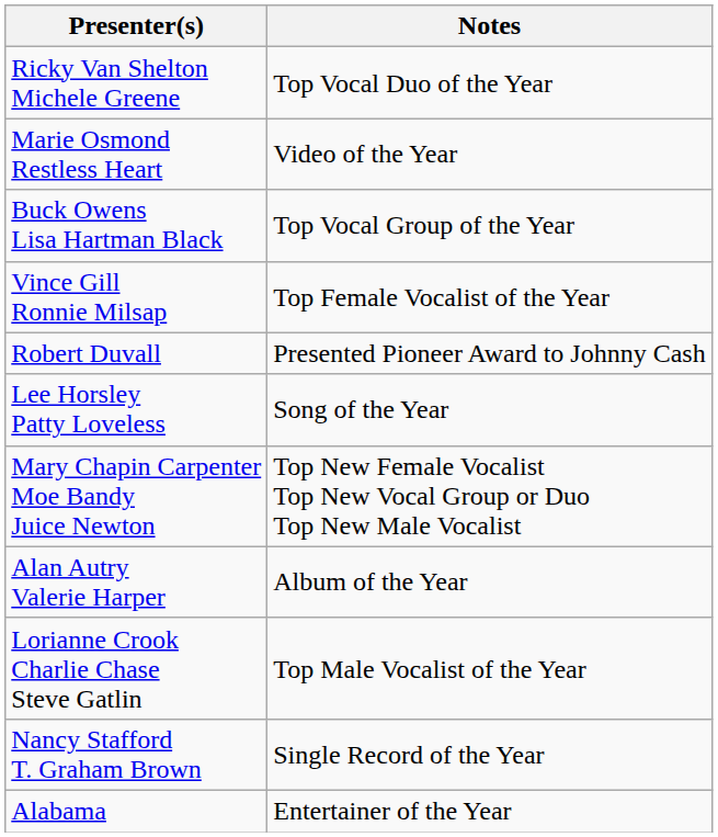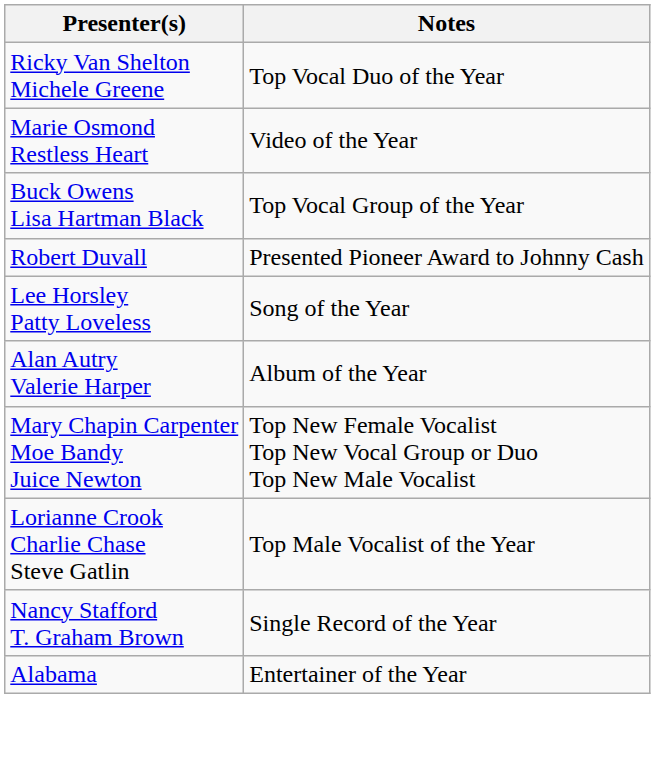- row: Vince Gill Ronnie Milsap | Top Female Vocalist of the Year
rows swapped: Alan Autry Valerie Harper <-> Mary Chapin Carpenter Moe Bandy Juice Newton
